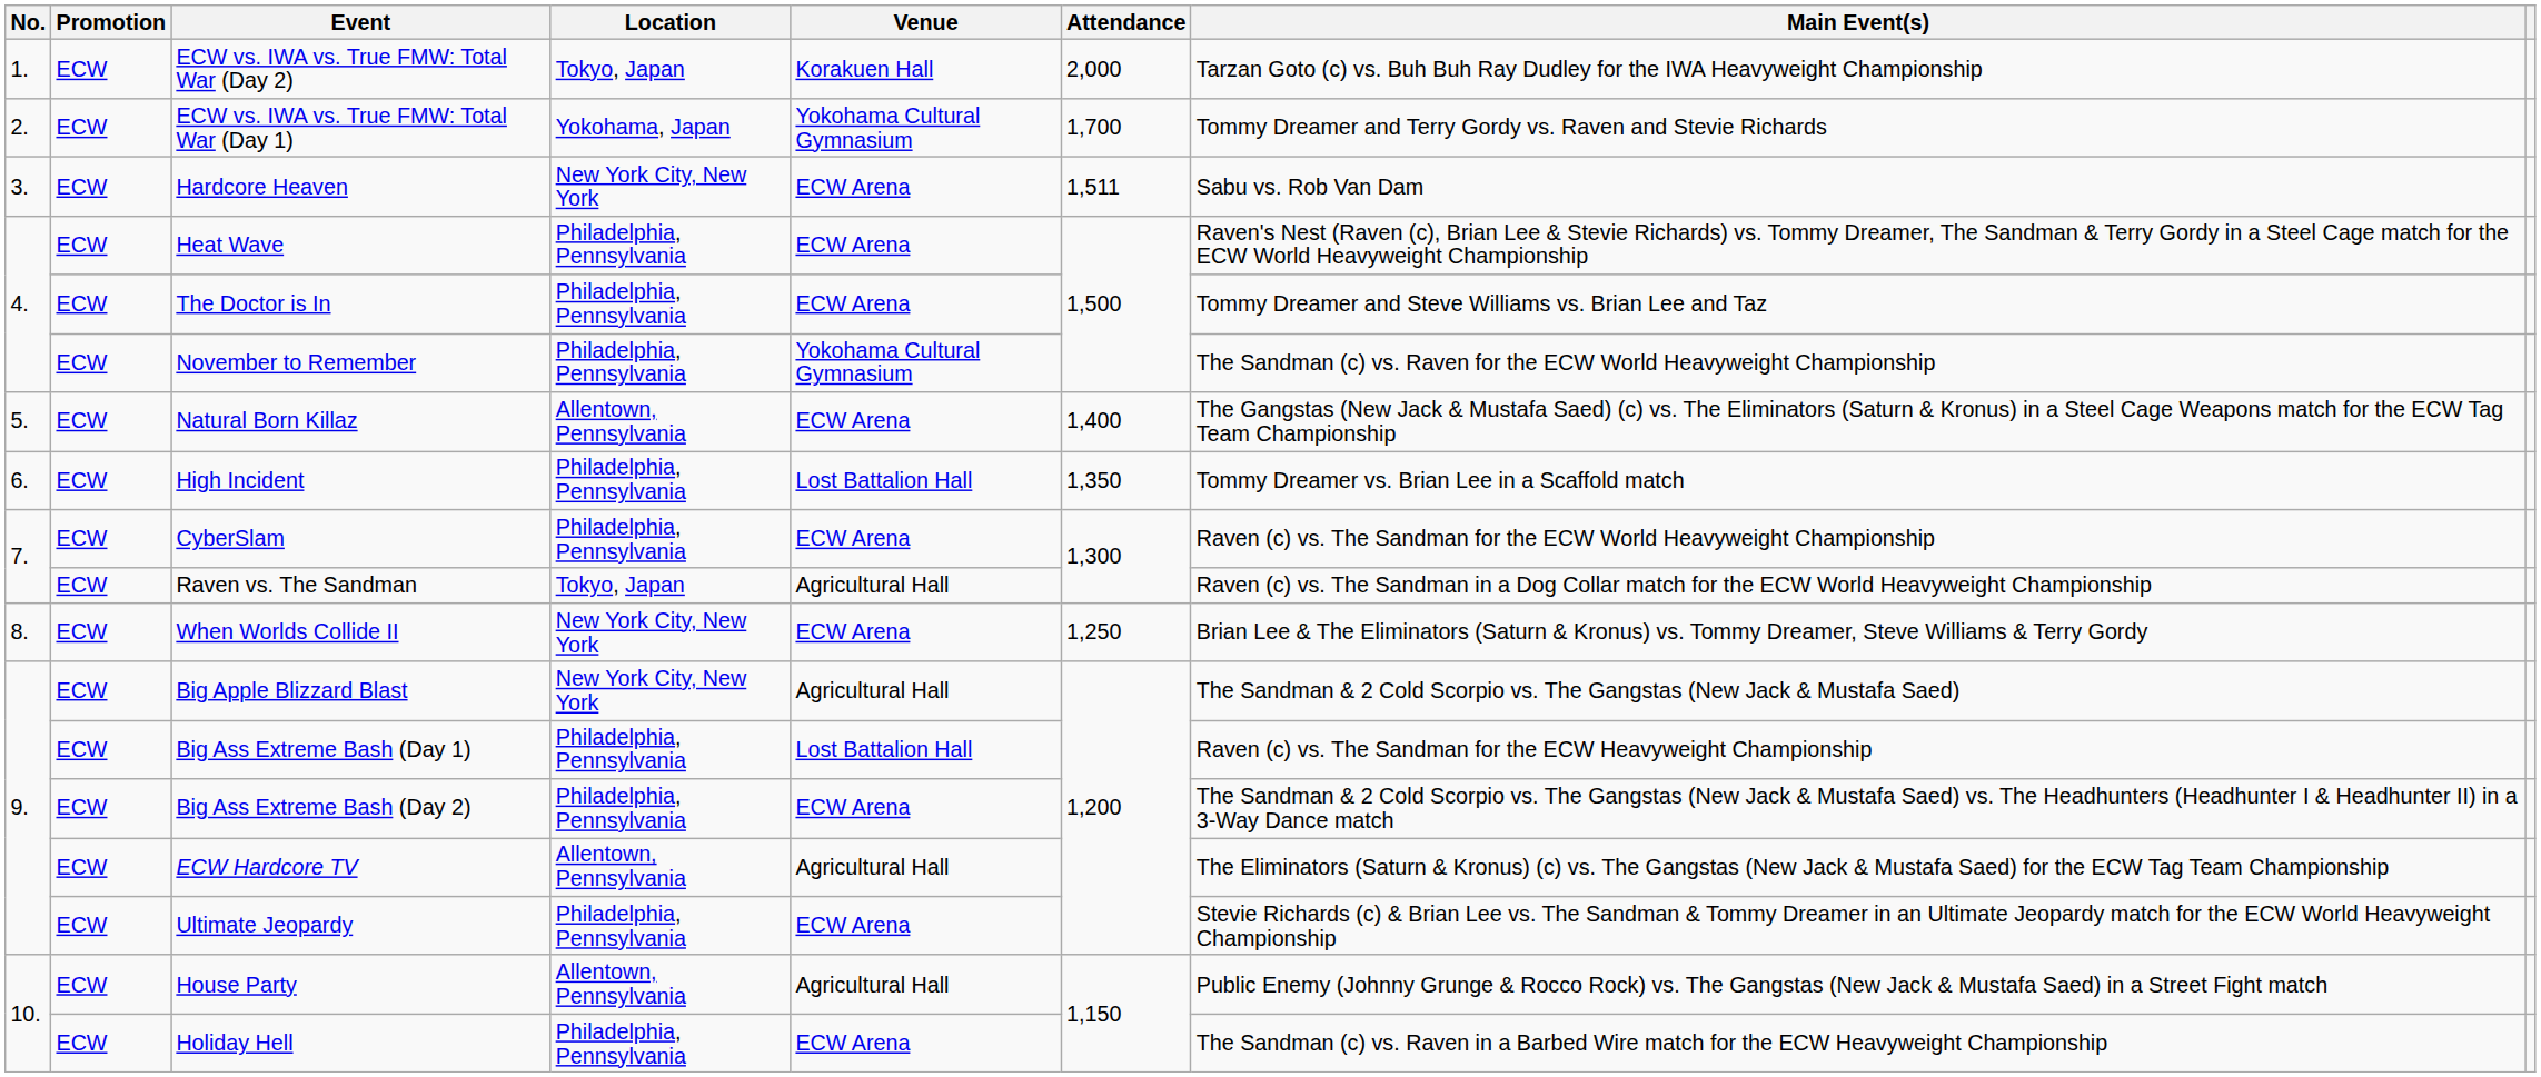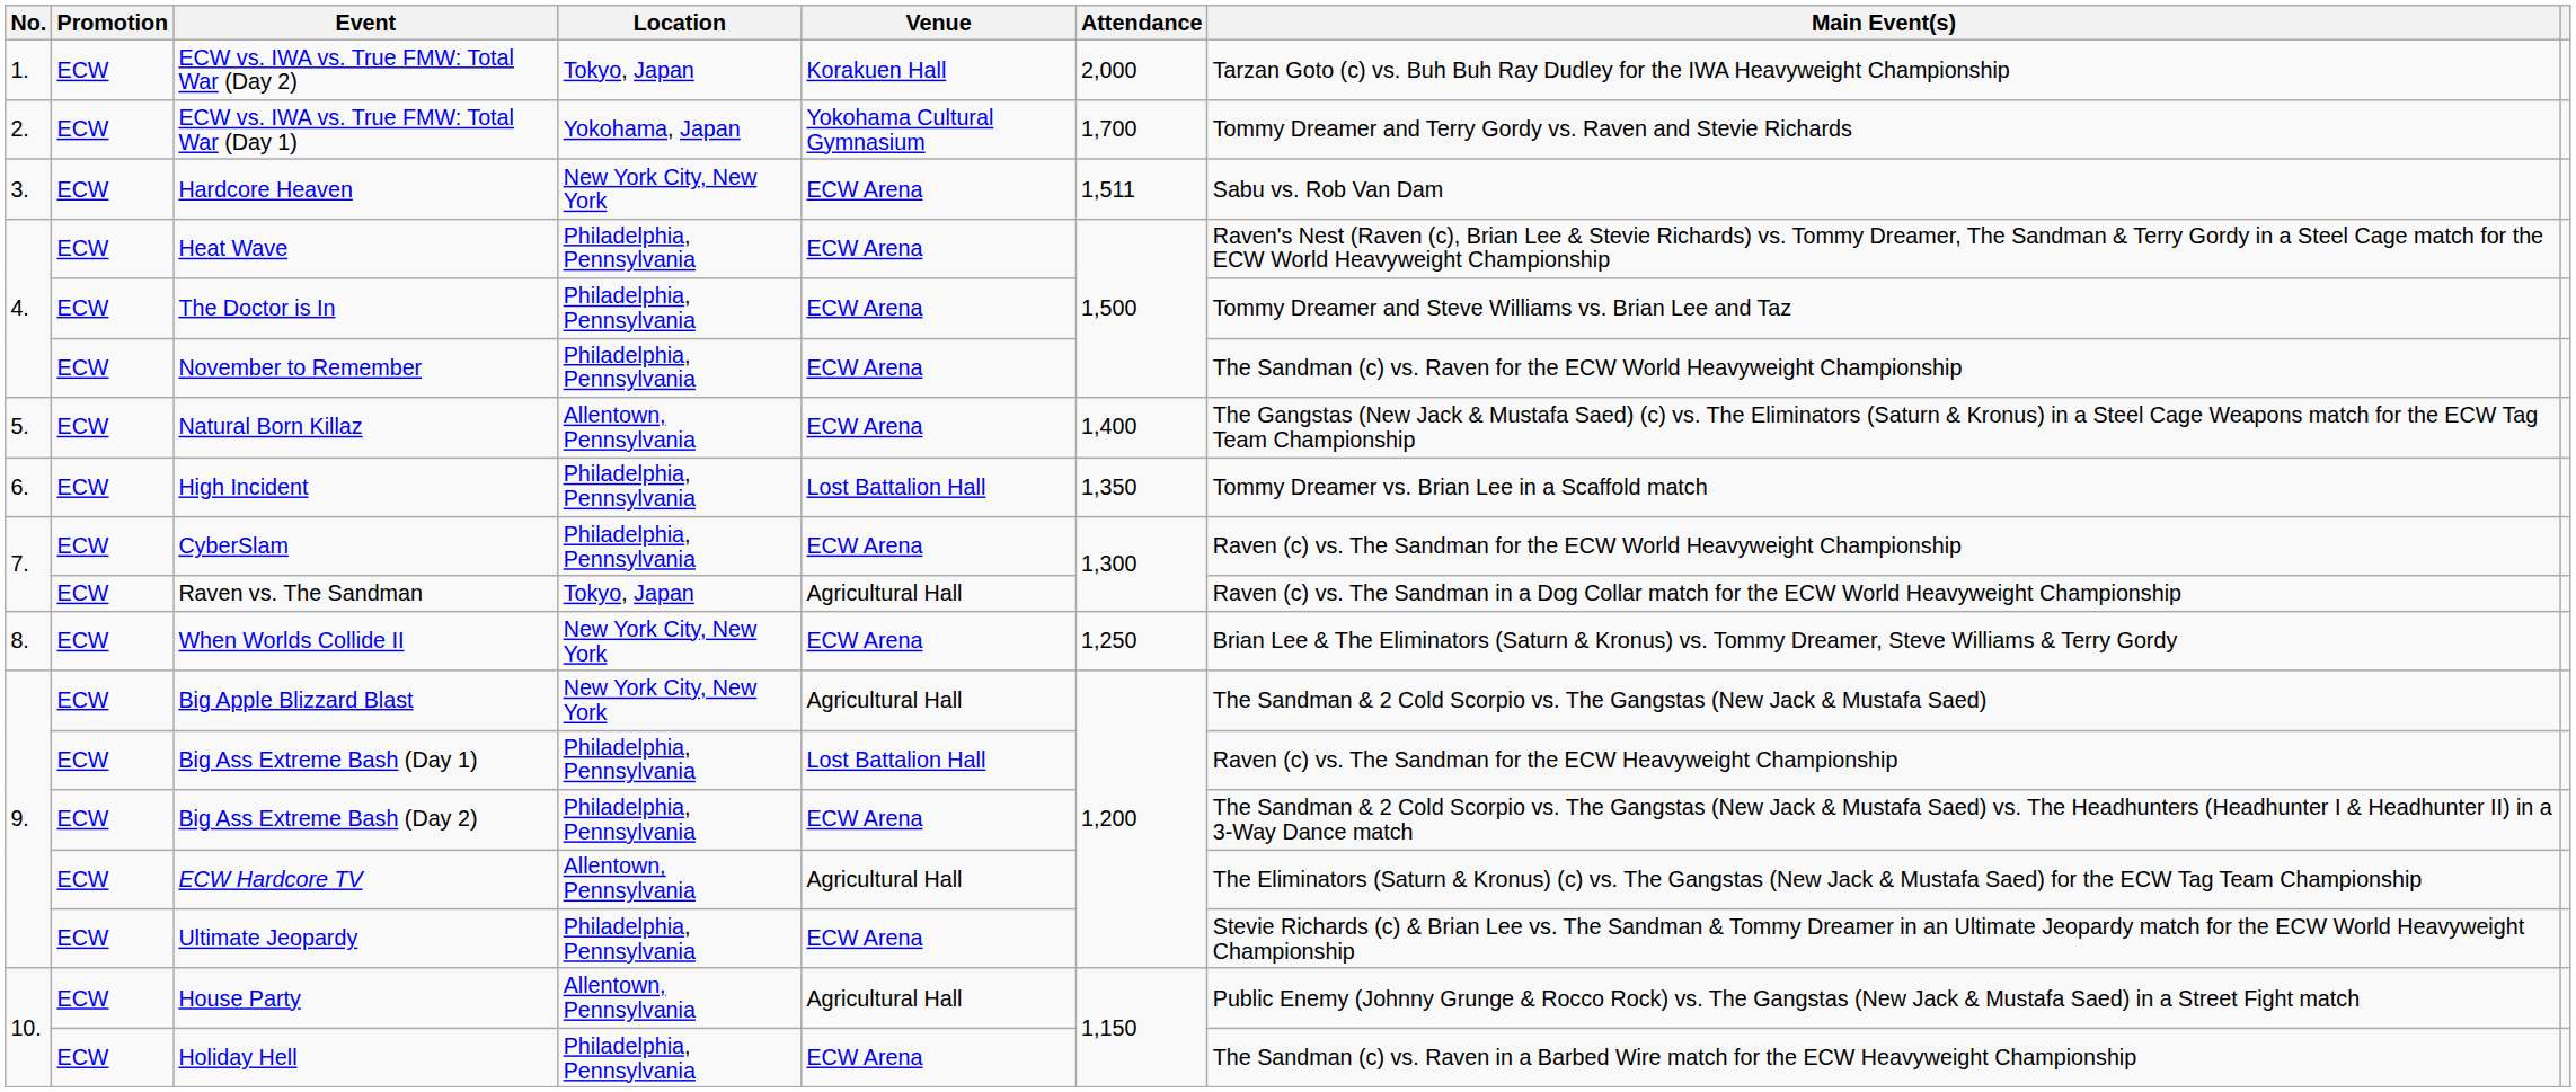November to Remember | Venue: Yokohama Cultural Gymnasium -> ECW Arena
